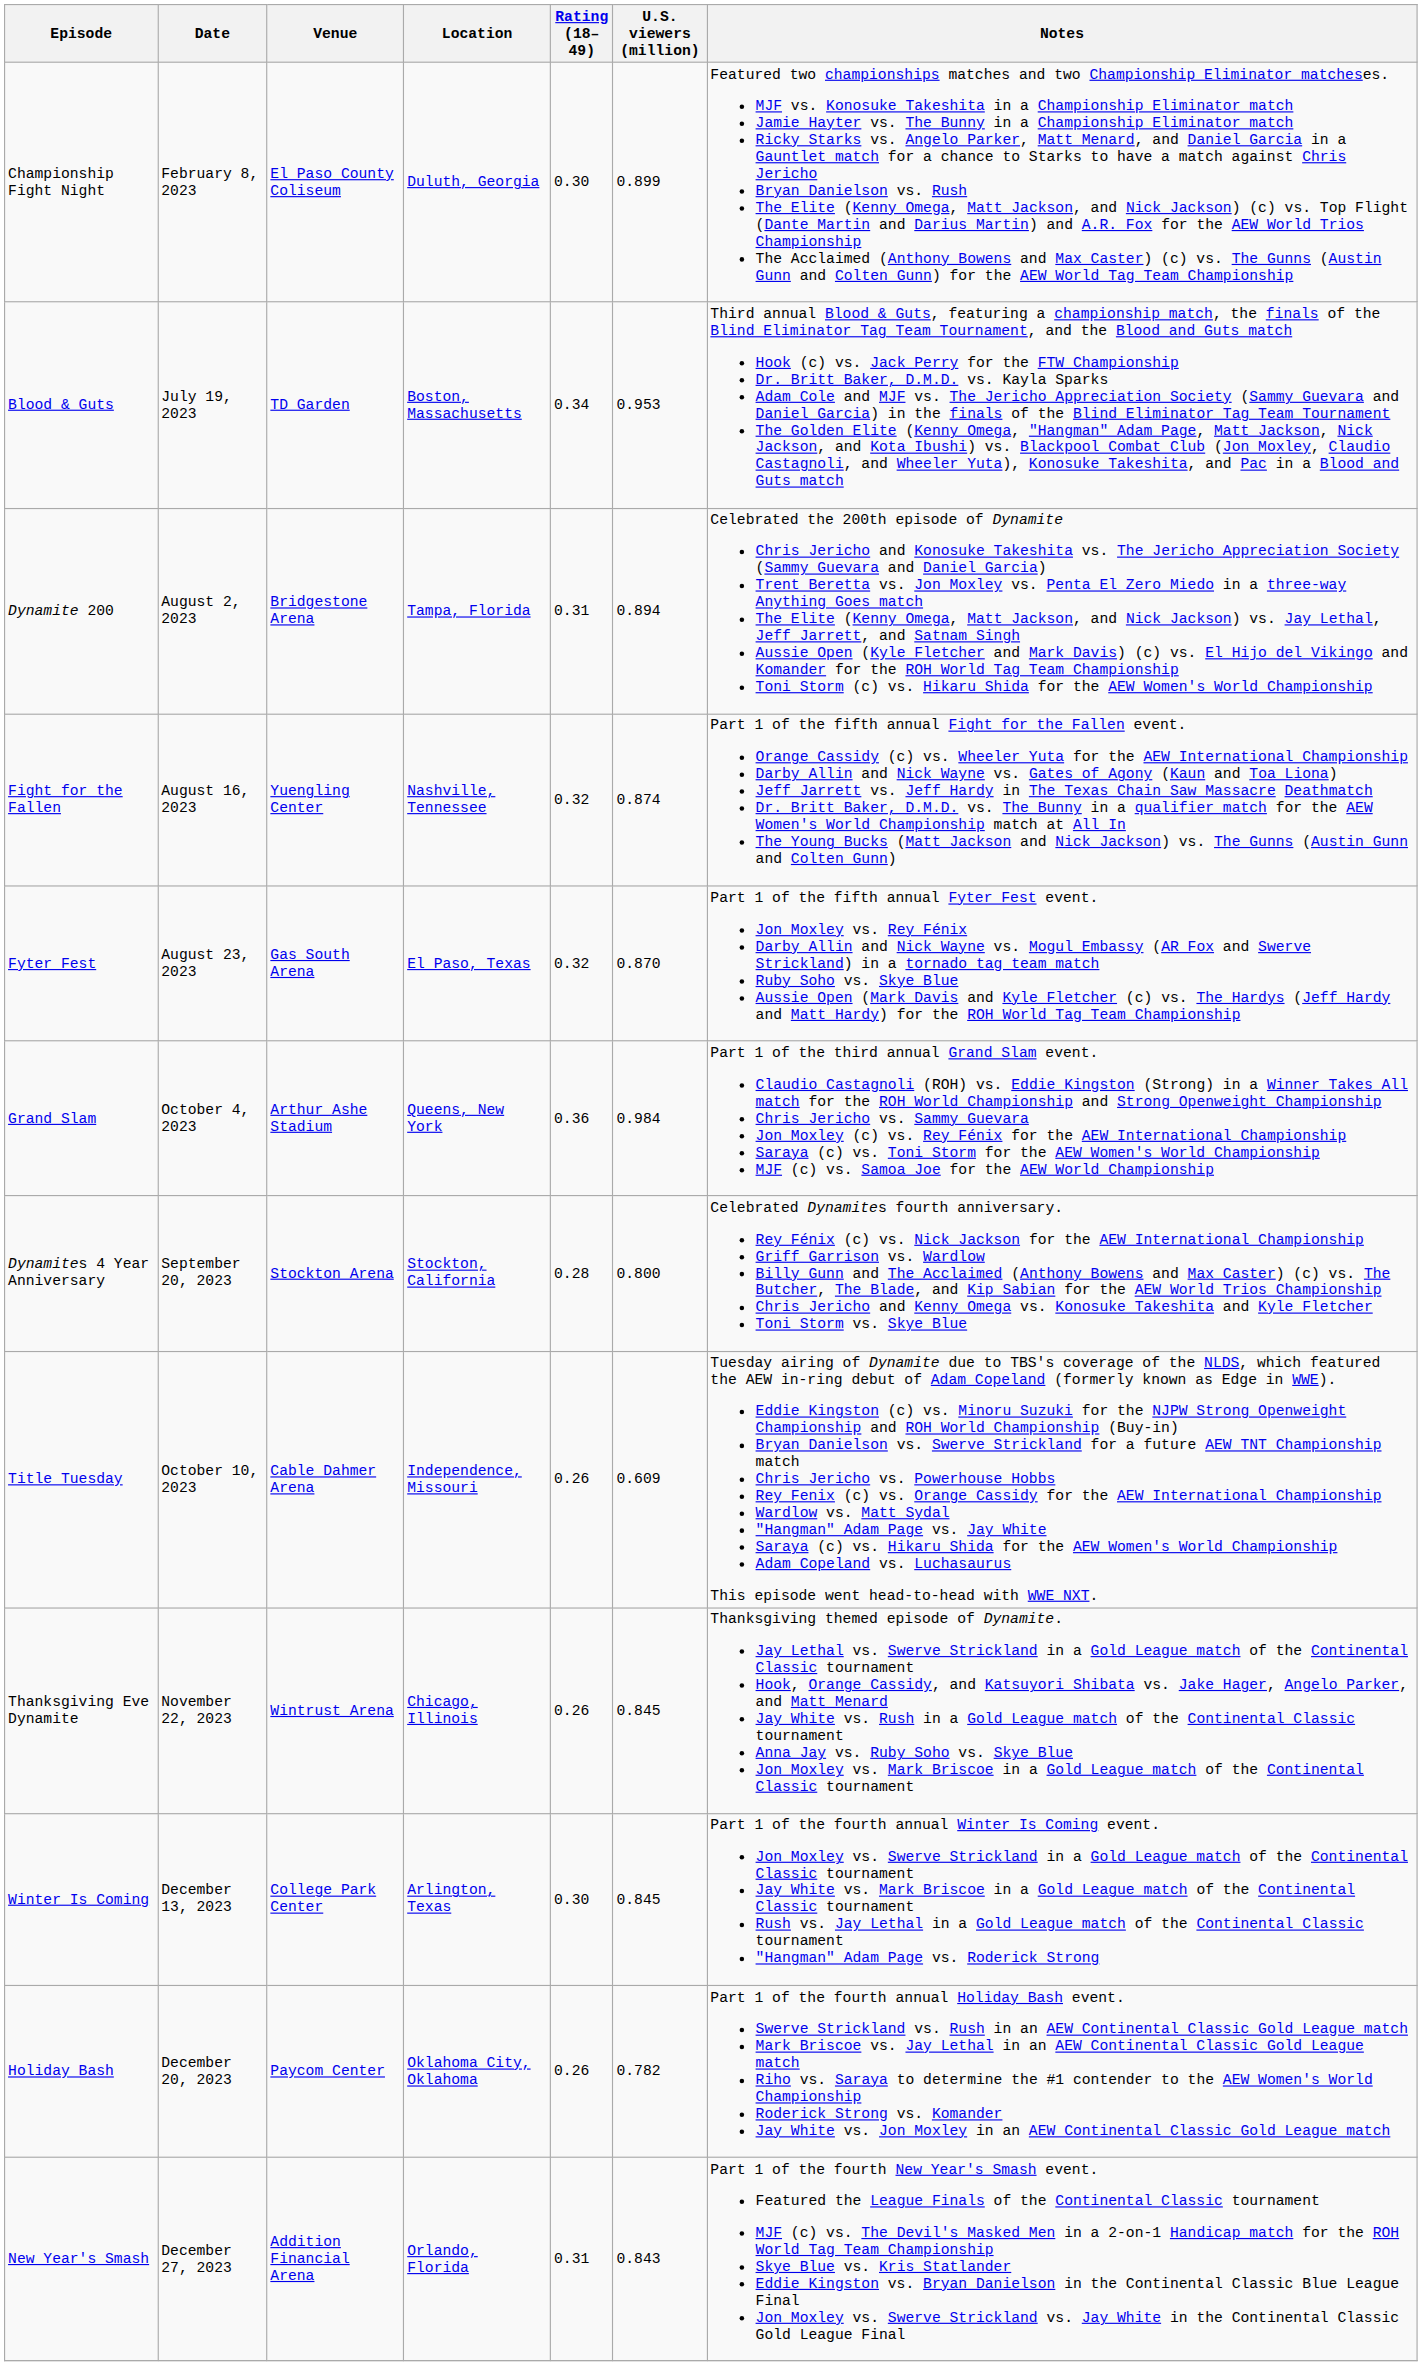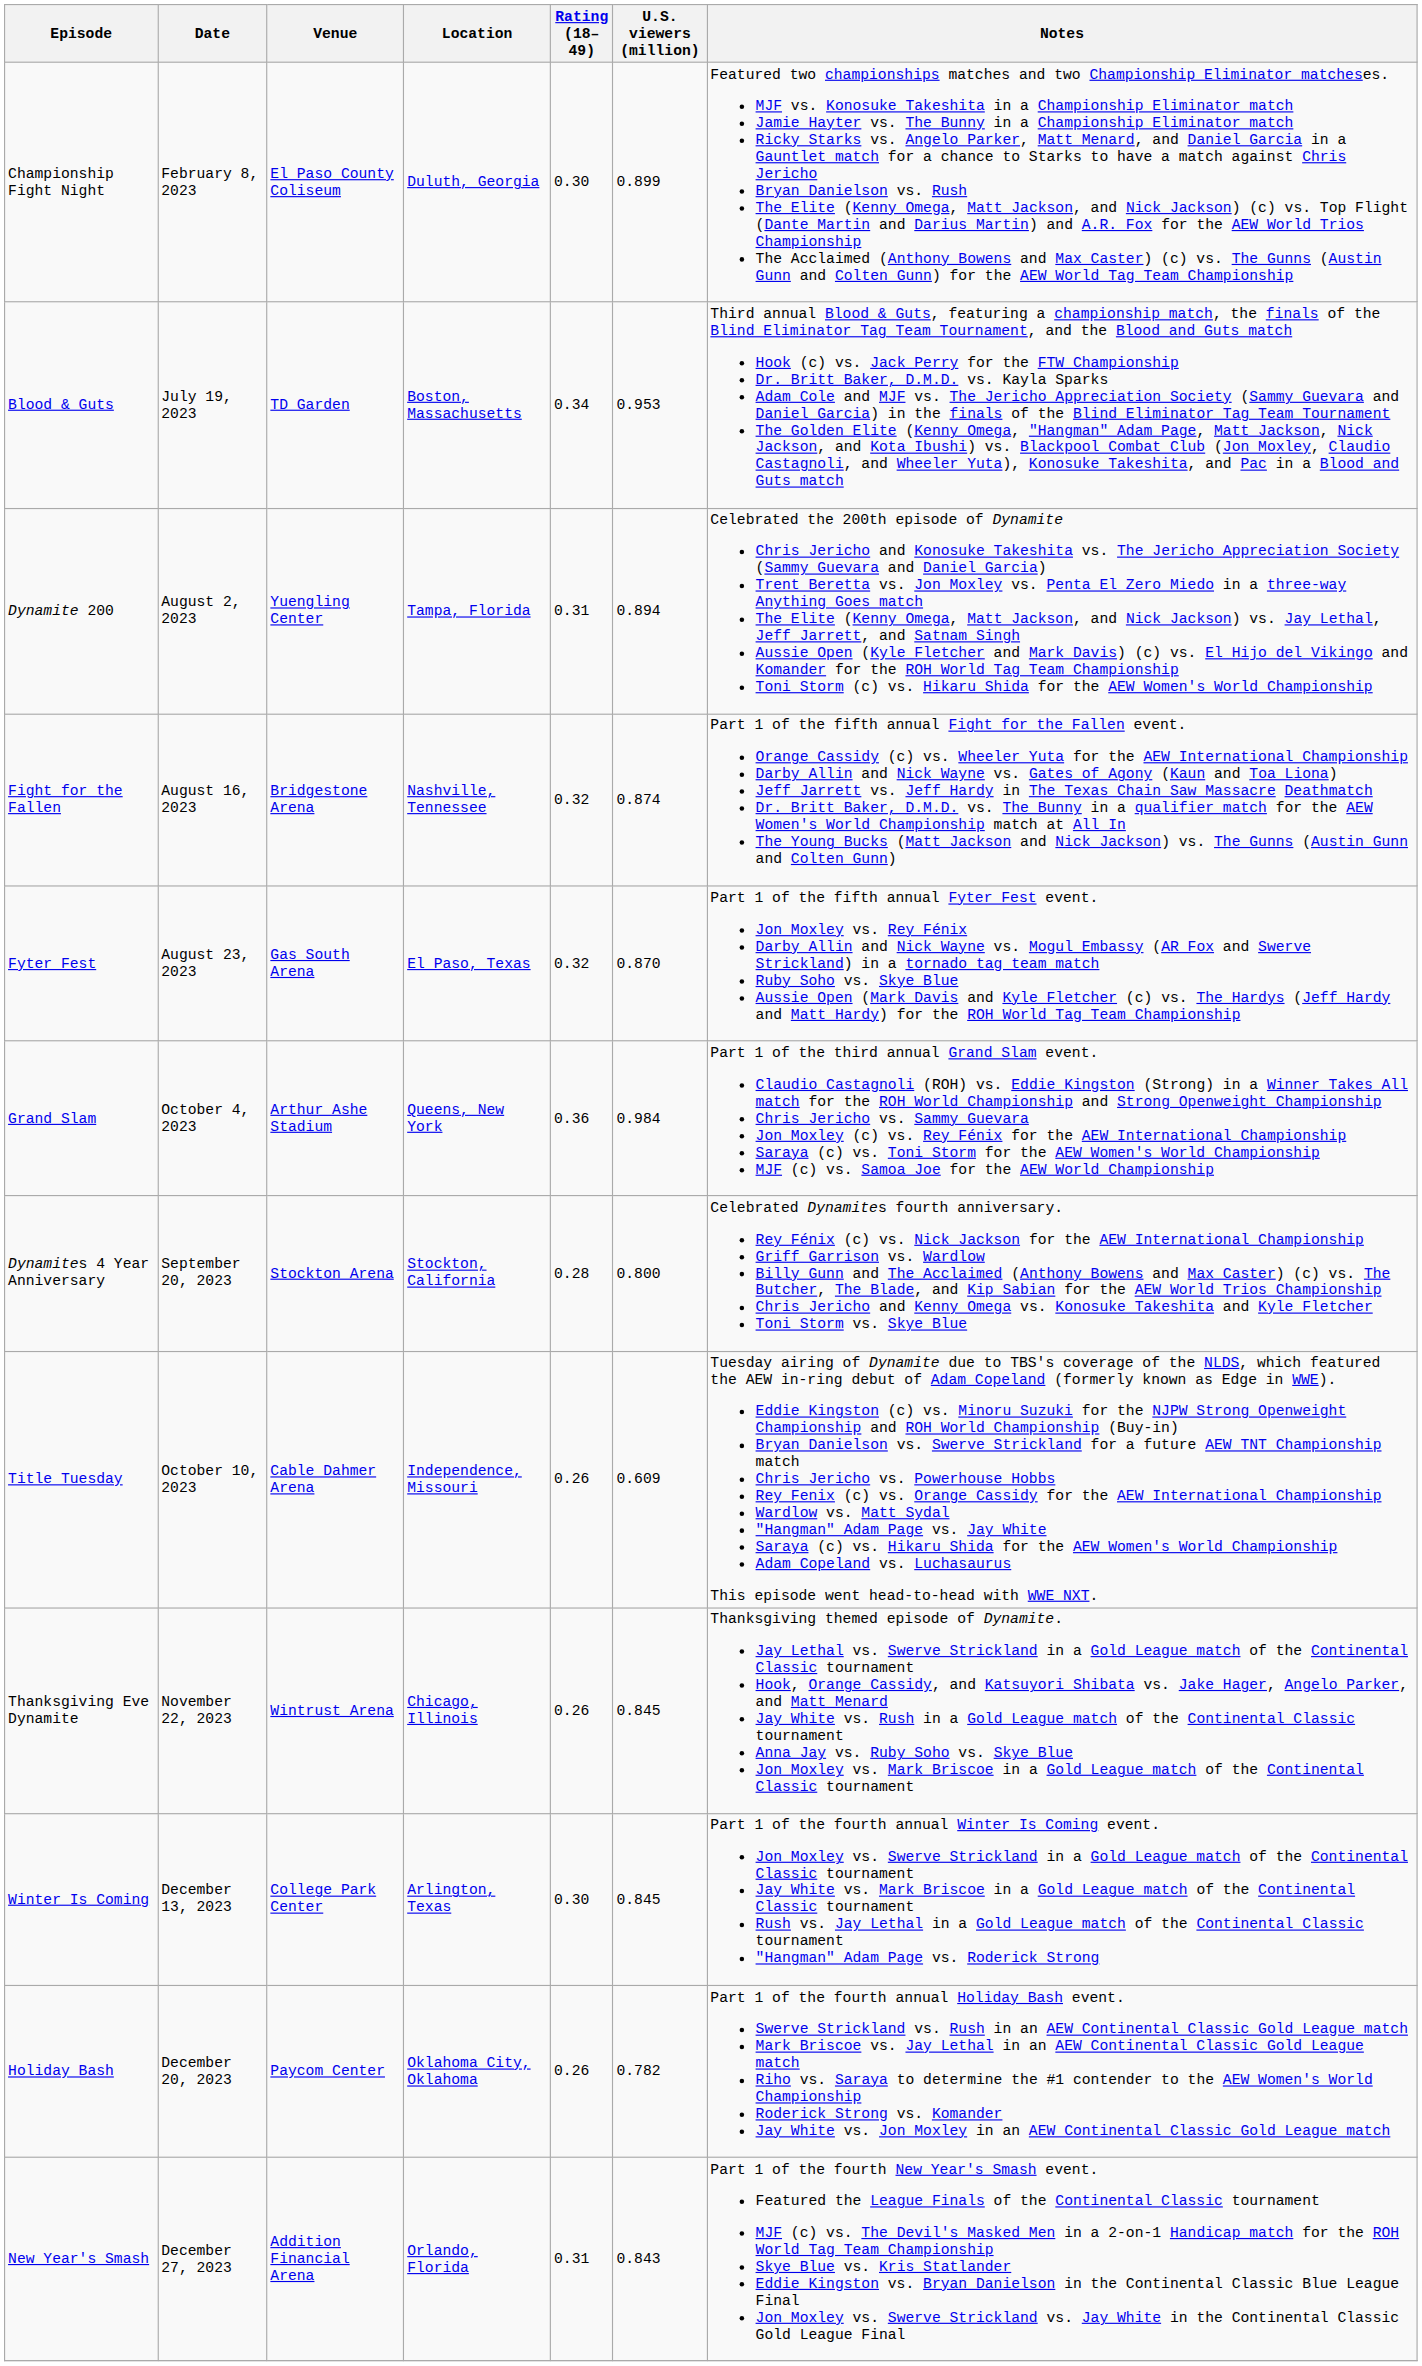Dynamite 200 | Venue: Bridgestone Arena -> Yuengling Center
Fight for the Fallen | Venue: Yuengling Center -> Bridgestone Arena
